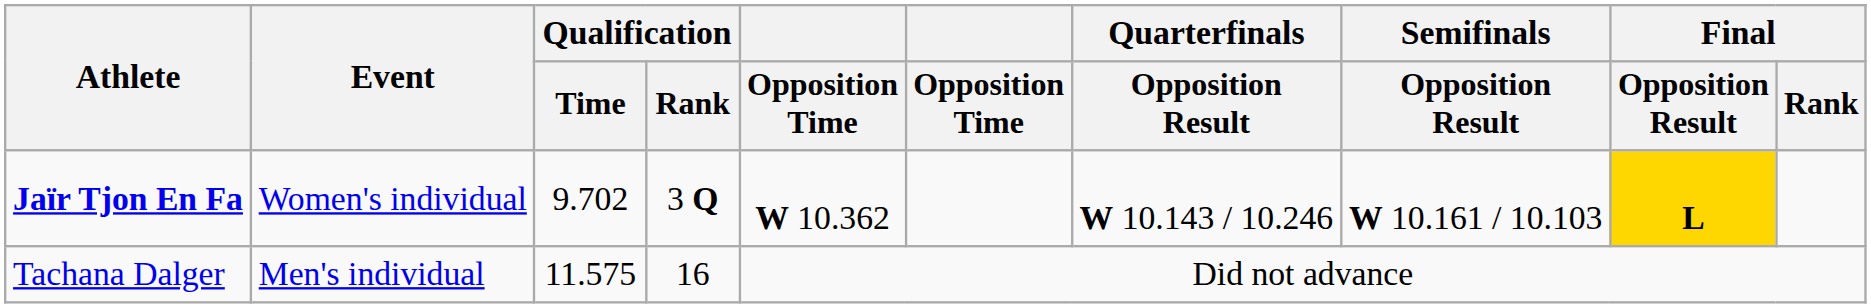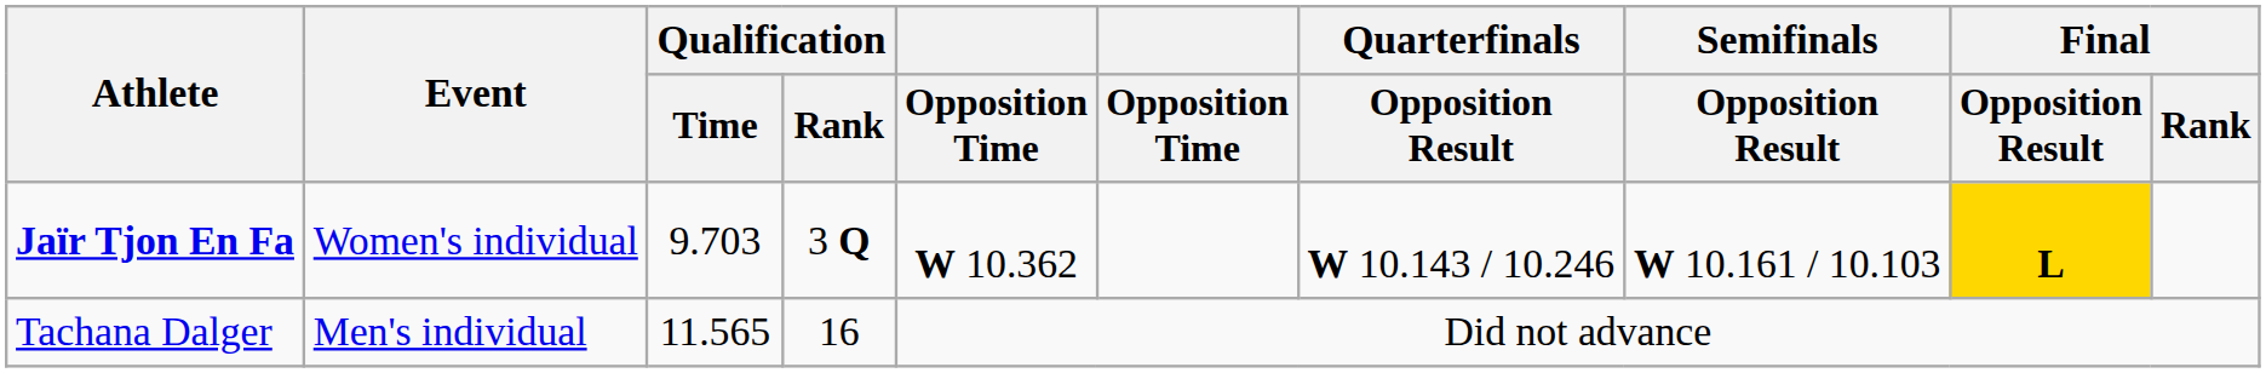Jaïr Tjon En Fa | Qualification / Time: 9.702 -> 9.703
Tachana Dalger | Qualification / Time: 11.575 -> 11.565
